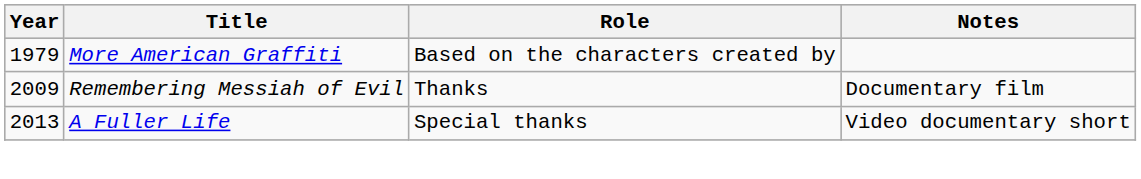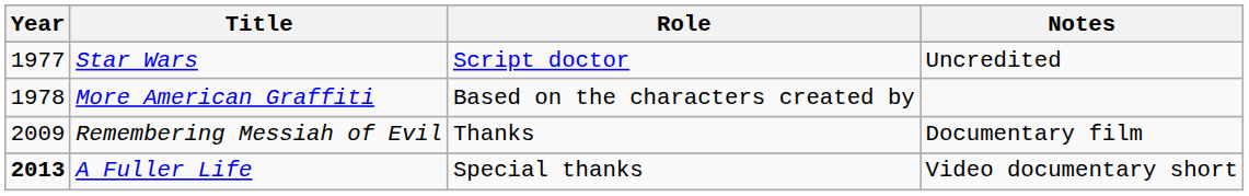+ row: 1977 | Star Wars | Script doctor | Uncredited
More American Graffiti | Year: 1979 -> 1978
A Fuller Life | Year: normal -> bold
